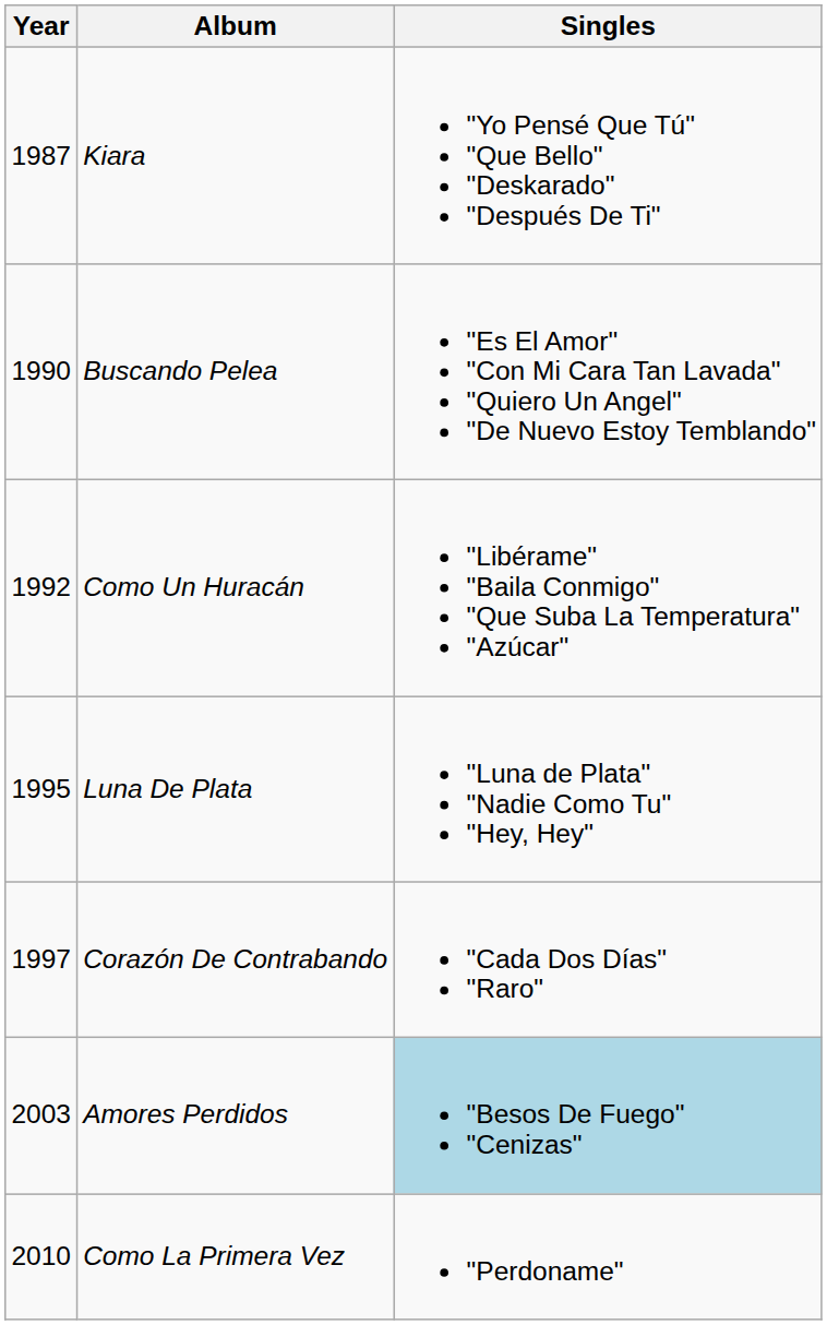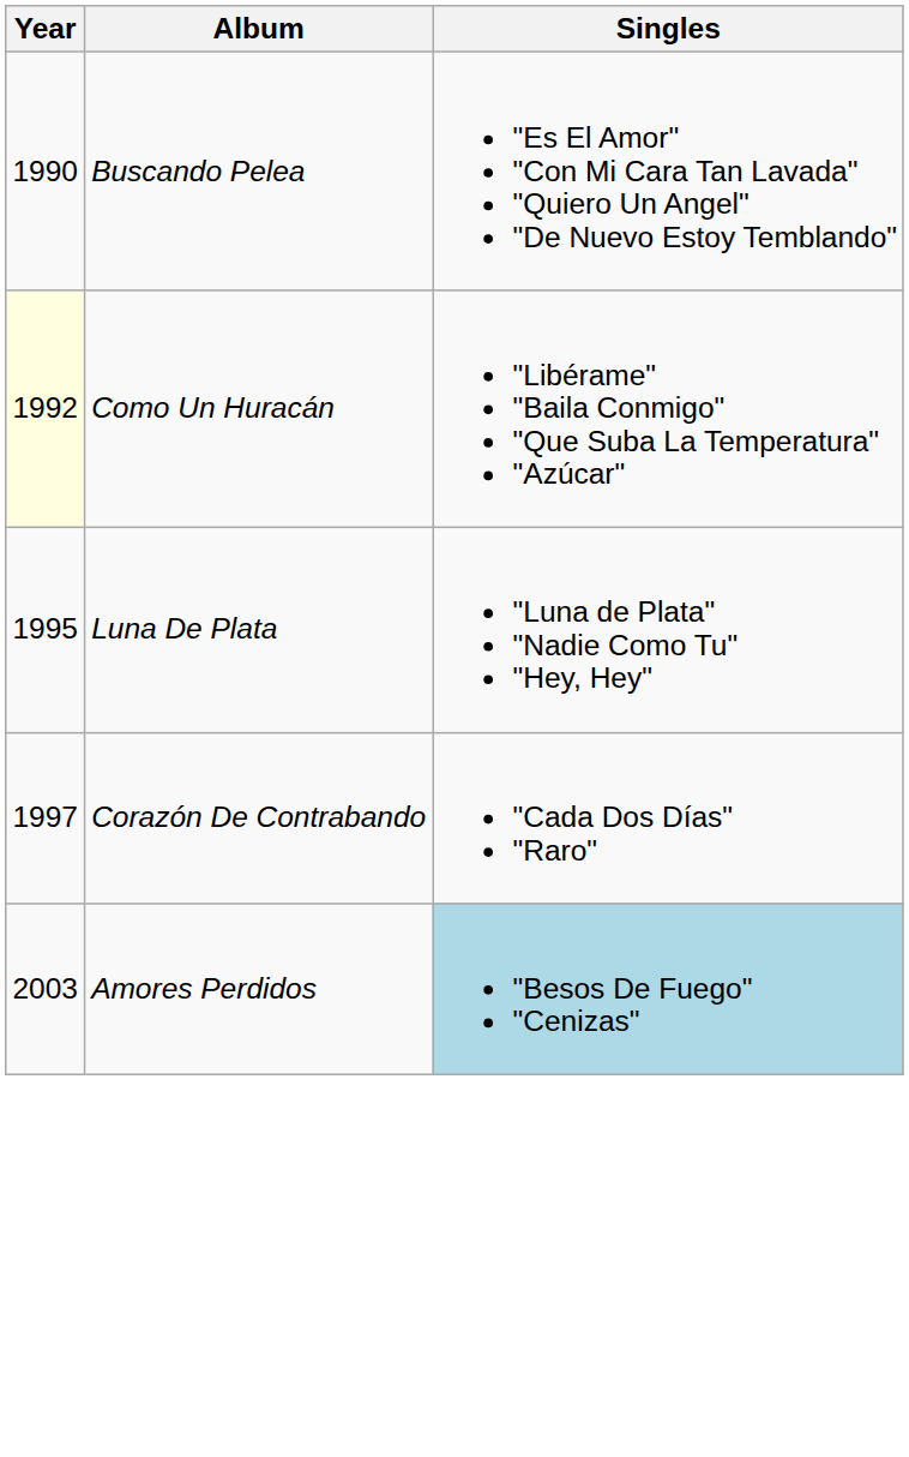- row: 1987 | Kiara | "Yo Pensé Que Tú" "Que Bello" "Deskarado" "Después De Ti"
Como Un Huracán | Year: no background -> lightyellow background
- row: 2010 | Como La Primera Vez | "Perdoname"
